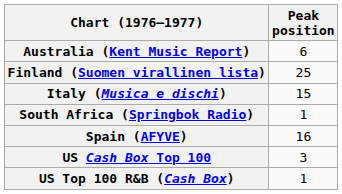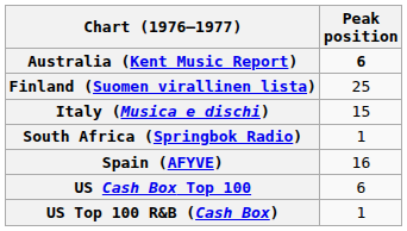Australia (Kent Music Report) | Peak position: normal -> bold
US Cash Box Top 100 | Peak position: 3 -> 6
